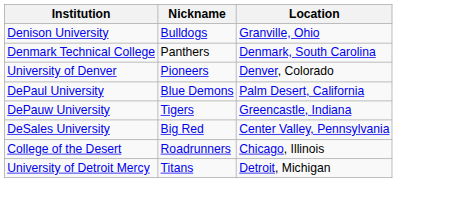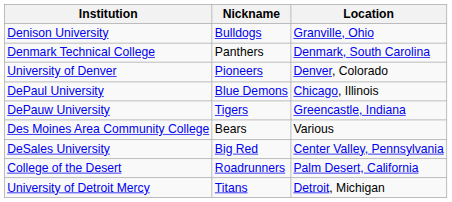DePaul University | Location: Palm Desert, California -> Chicago, Illinois
+ row: Des Moines Area Community College | Bears | Various
College of the Desert | Location: Chicago, Illinois -> Palm Desert, California
